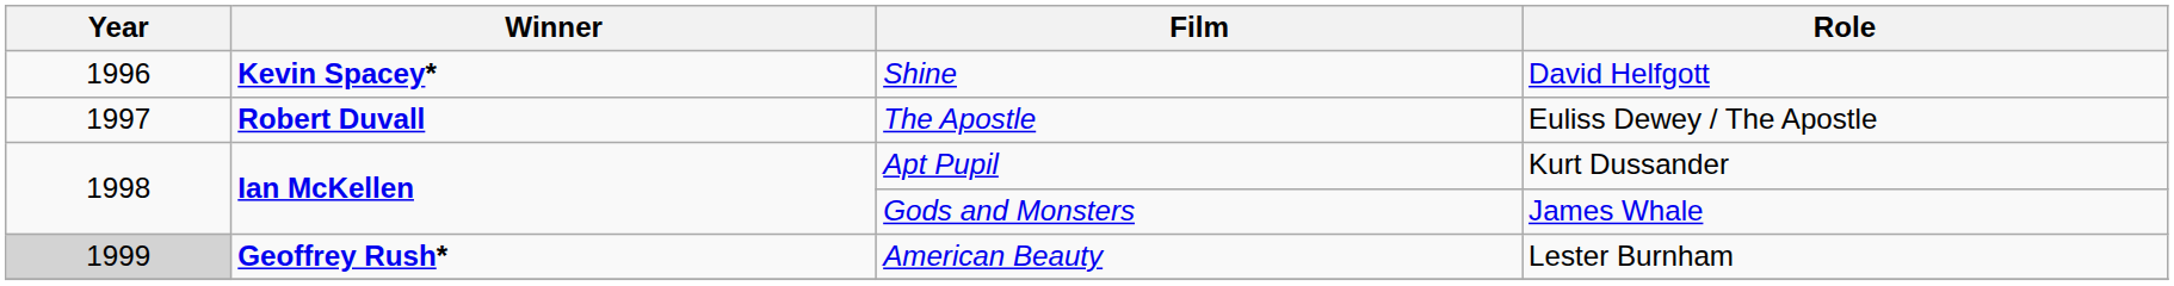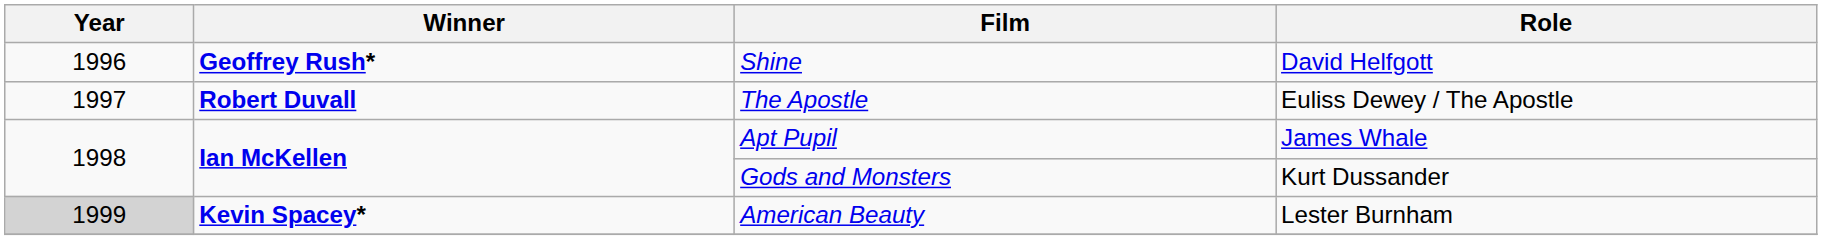Shine | Winner: Kevin Spacey* -> Geoffrey Rush*
Apt Pupil | Role: Kurt Dussander -> James Whale
Gods and Monsters | Role: James Whale -> Kurt Dussander
American Beauty | Winner: Geoffrey Rush* -> Kevin Spacey*
